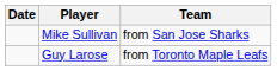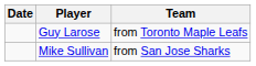rows swapped: Guy Larose <-> Mike Sullivan
